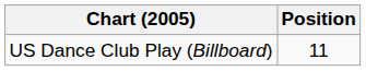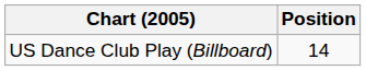US Dance Club Play (Billboard) | Position: 11 -> 14
